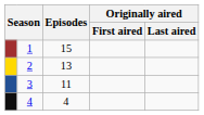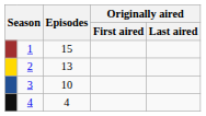3 | Episodes: 11 -> 10
